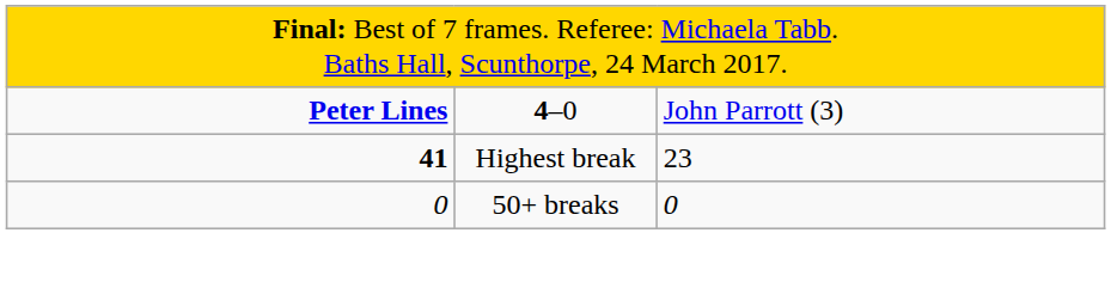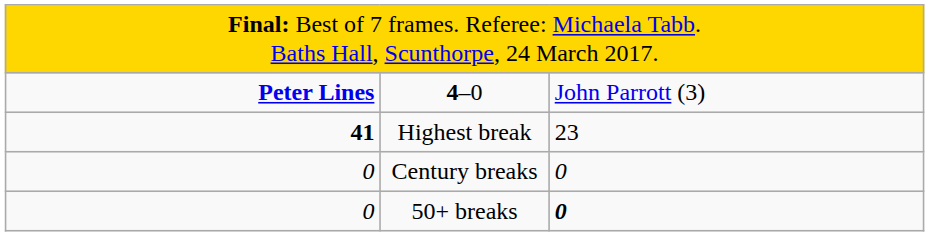+ row: 0 | Century breaks | 0
50+ breaks | column 3: normal -> bold
